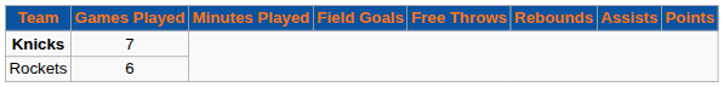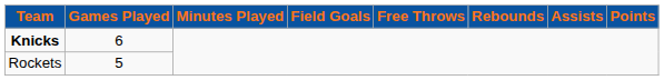Knicks | Games Played: 7 -> 6
Rockets | Games Played: 6 -> 5
